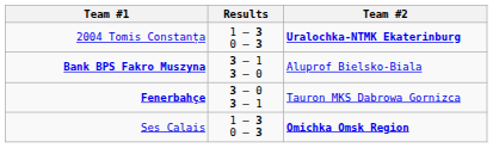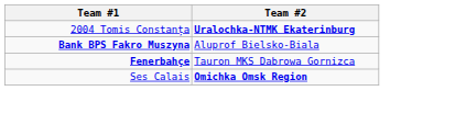- column: Results | 1 – 3 0 – 3 | 3 – 1 3 – 0 | 3 – 0 3 – 1 | 1 – 3 0 – 3
